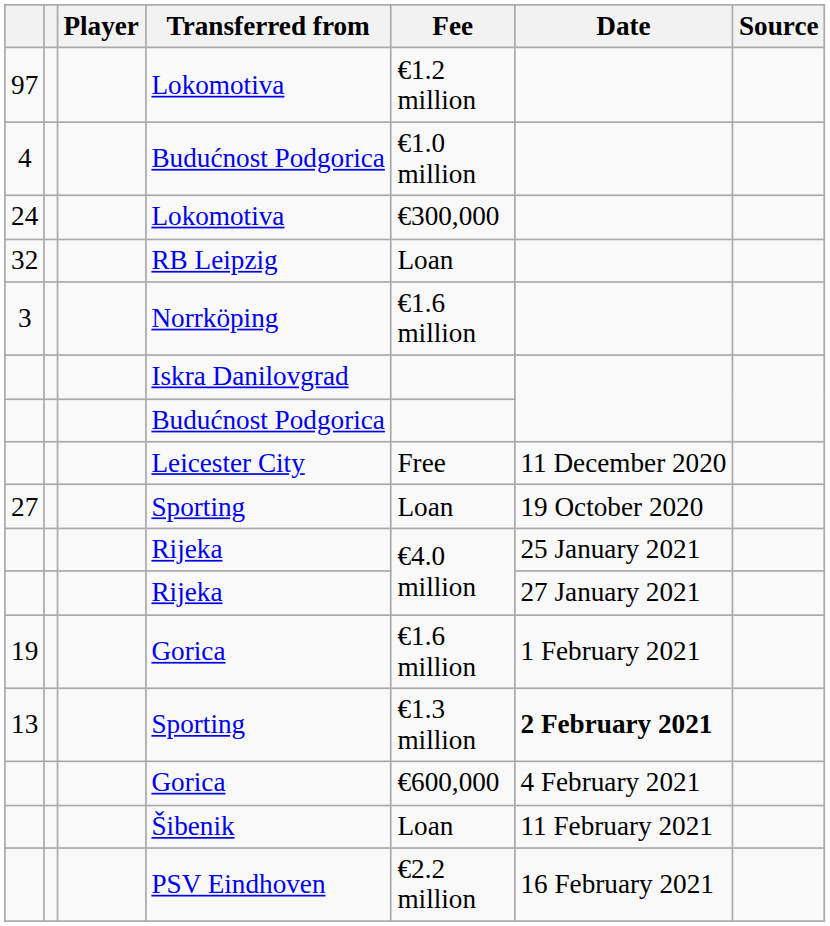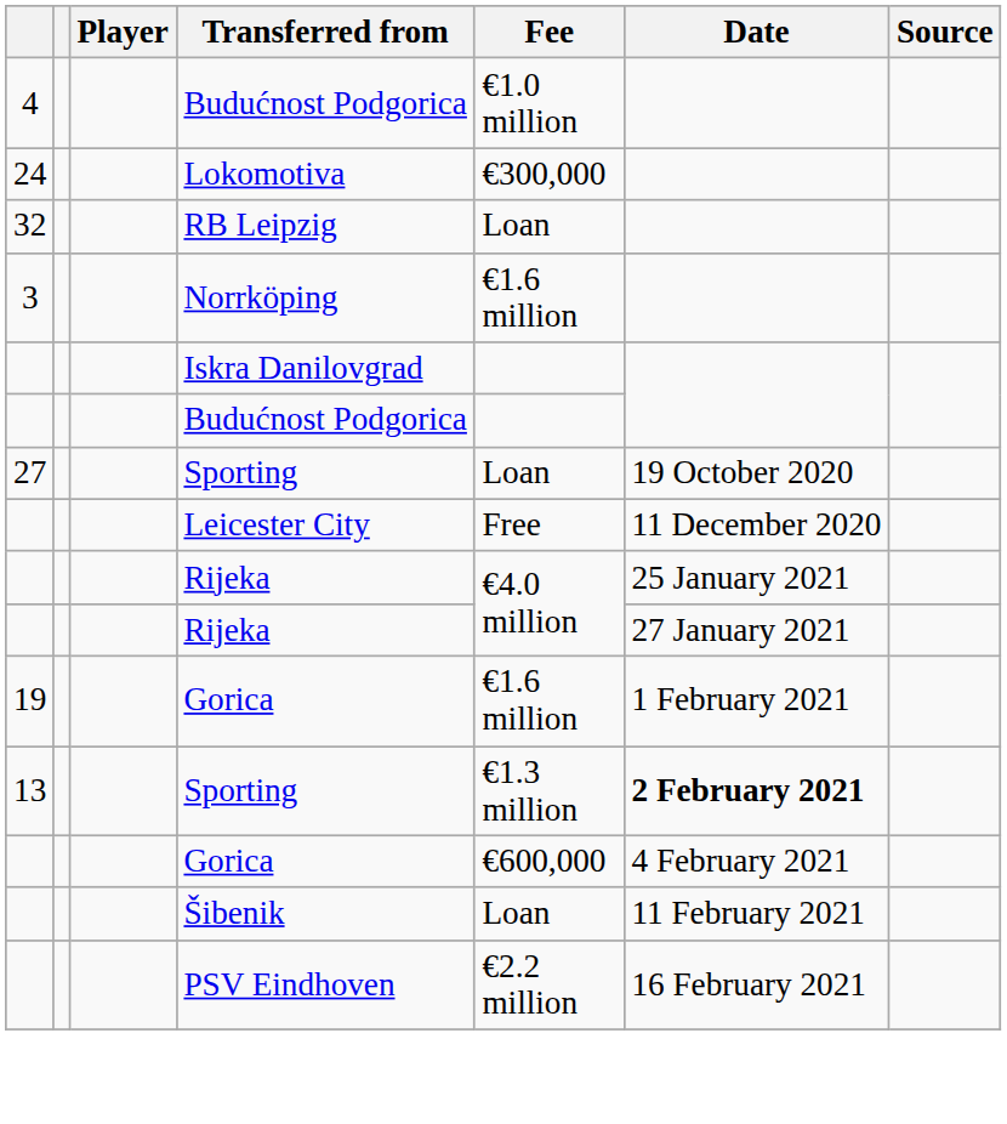- row: 97 | Lokomotiva | €1.2 million
rows swapped: 27 / Sporting <-> Leicester City
